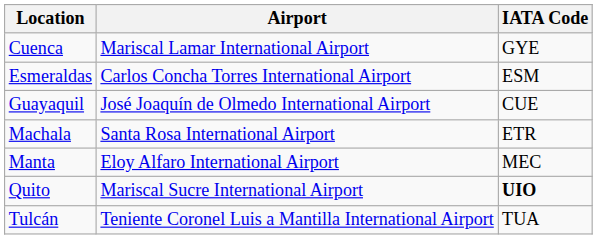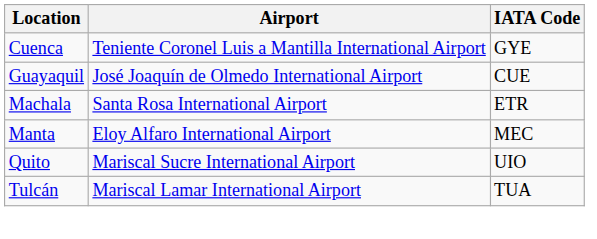Cuenca | Airport: Mariscal Lamar International Airport -> Teniente Coronel Luis a Mantilla International Airport
- row: Esmeraldas | Carlos Concha Torres International Airport | ESM
Quito | IATA Code: bold -> normal
Tulcán | Airport: Teniente Coronel Luis a Mantilla International Airport -> Mariscal Lamar International Airport
